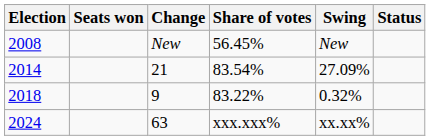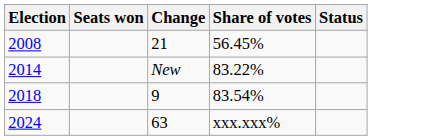- column: Swing | New | 27.09% | 0.32% | xx.xx%
2008 | Change: New -> 21
2014 | Change: 21 -> New
2014 | Share of votes: 83.54% -> 83.22%
2018 | Share of votes: 83.22% -> 83.54%
